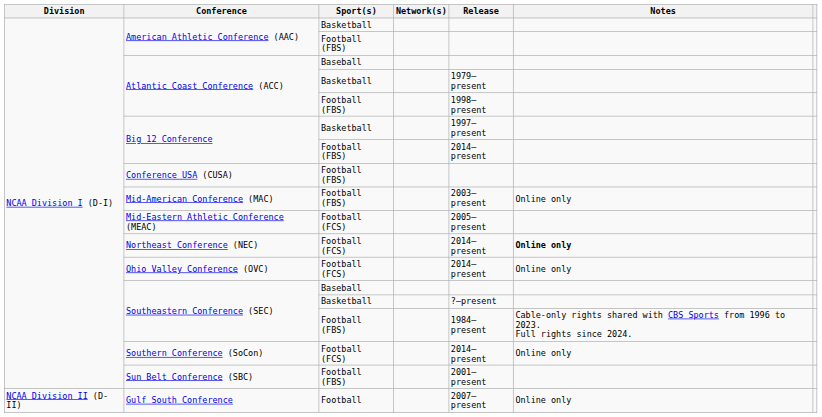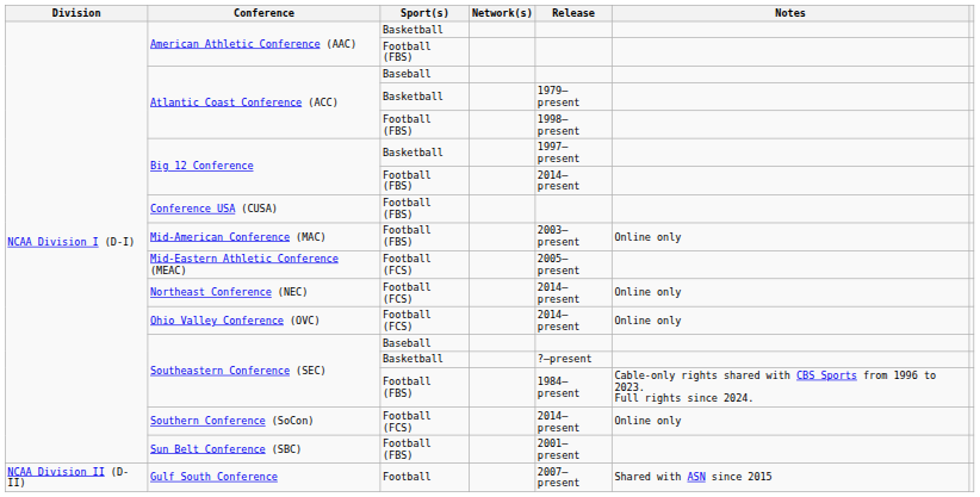Northeast Conference (NEC) | Notes: bold -> normal
Gulf South Conference | Notes: Online only -> Shared with ASN since 2015
